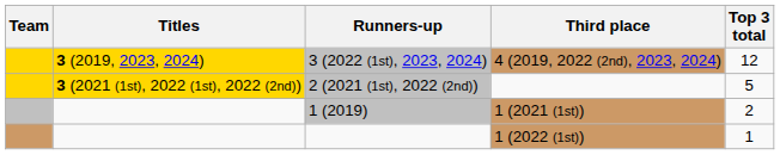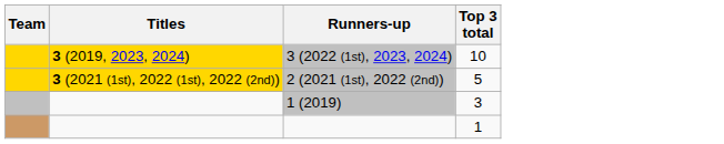- column: Third place | 4 (2019, 2022 (2nd), 2023, 2024) | 1 (2021 (1st)) | 1 (2022 (1st))
3 (2022 (1st), 2023, 2024) | Top 3 total: 12 -> 10
1 (2019) | Top 3 total: 2 -> 3
